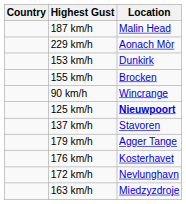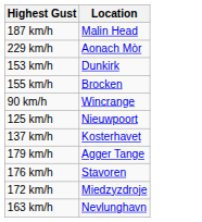- column: Country
125 km/h | Location: bold -> normal
137 km/h | Location: Stavoren -> Kosterhavet
176 km/h | Location: Kosterhavet -> Stavoren
172 km/h | Location: Nevlunghavn -> Miedzyzdroje
163 km/h | Location: Miedzyzdroje -> Nevlunghavn
